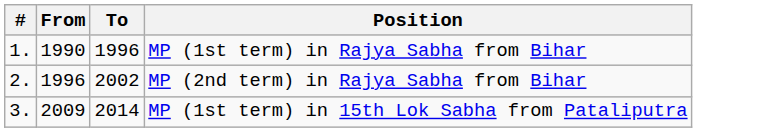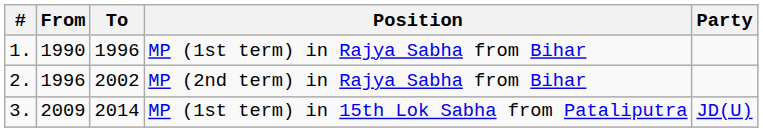+ column: Party | JD(U)
